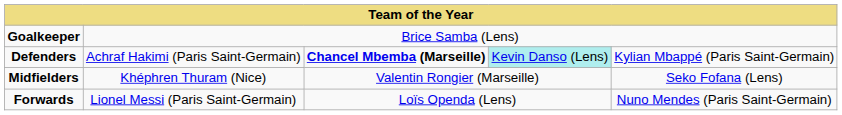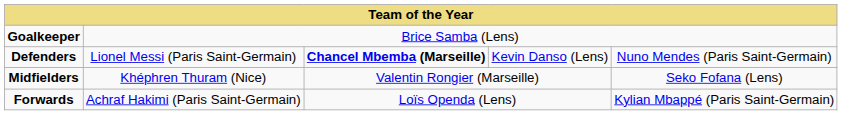Defenders | column 2: Achraf Hakimi (Paris Saint-Germain) -> Lionel Messi (Paris Saint-Germain)
Defenders | column 4: paleturquoise background -> no background
Defenders | column 5: Kylian Mbappé (Paris Saint-Germain) -> Nuno Mendes (Paris Saint-Germain)
Forwards | column 2: Lionel Messi (Paris Saint-Germain) -> Achraf Hakimi (Paris Saint-Germain)
Forwards | column 5: Nuno Mendes (Paris Saint-Germain) -> Kylian Mbappé (Paris Saint-Germain)
